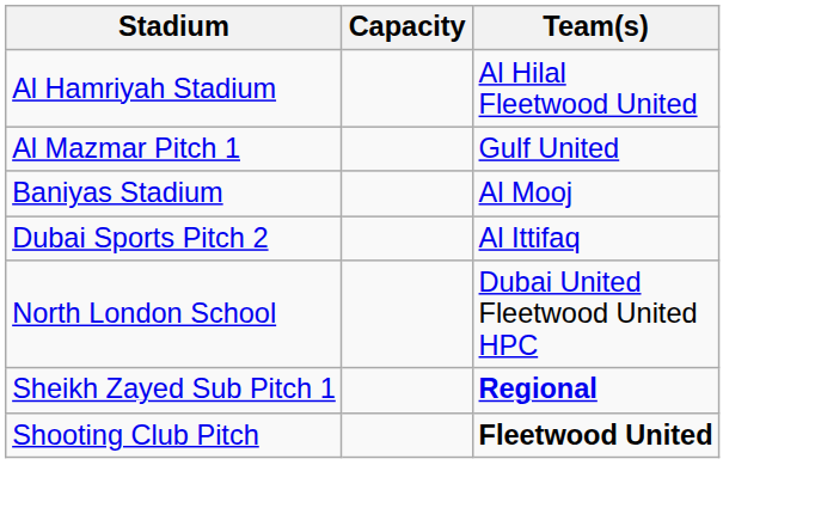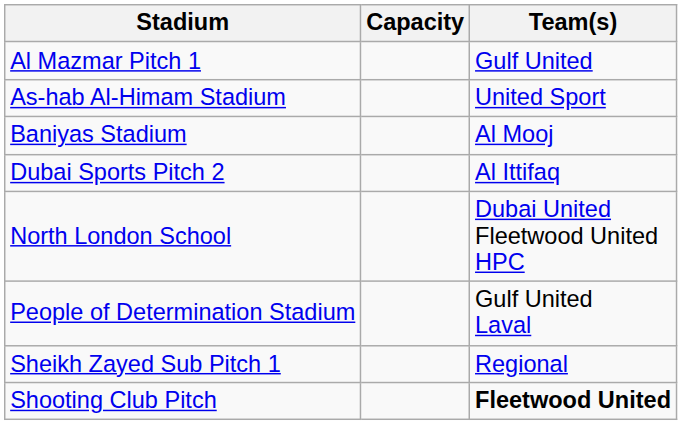- row: Al Hamriyah Stadium | Al Hilal Fleetwood United
+ row: As-hab Al-Himam Stadium | United Sport
+ row: People of Determination Stadium | Gulf United Laval
Sheikh Zayed Sub Pitch 1 | Team(s): bold -> normal
